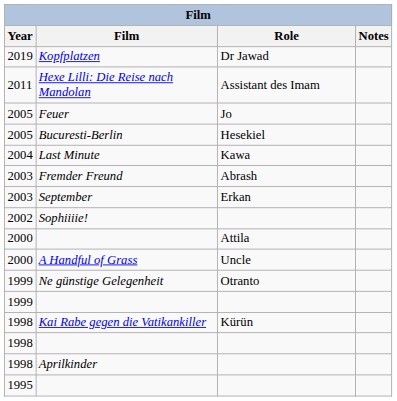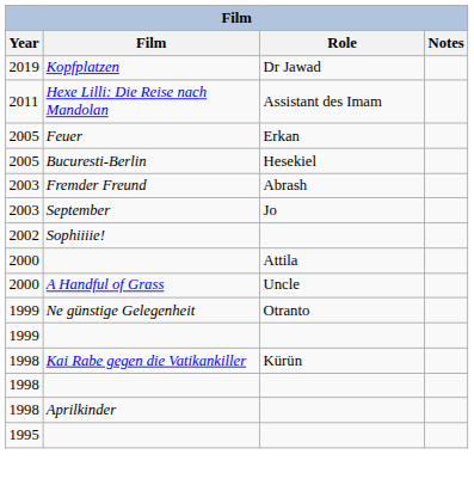Feuer | Role: Jo -> Erkan
- row: 2004 | Last Minute | Kawa
September | Role: Erkan -> Jo
